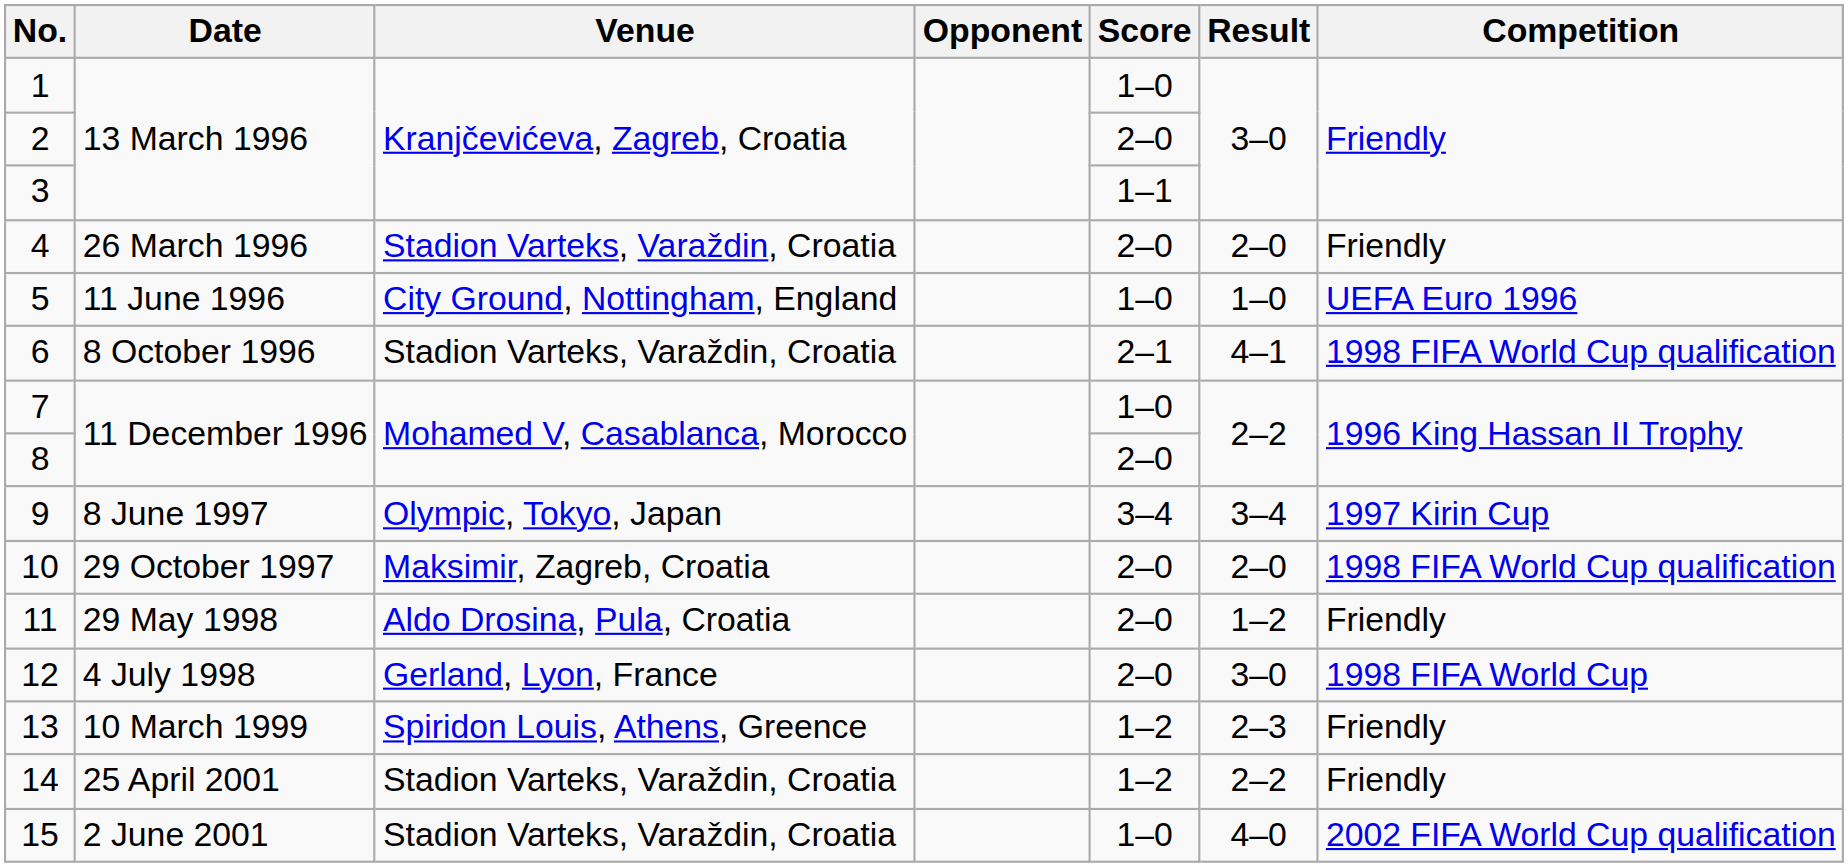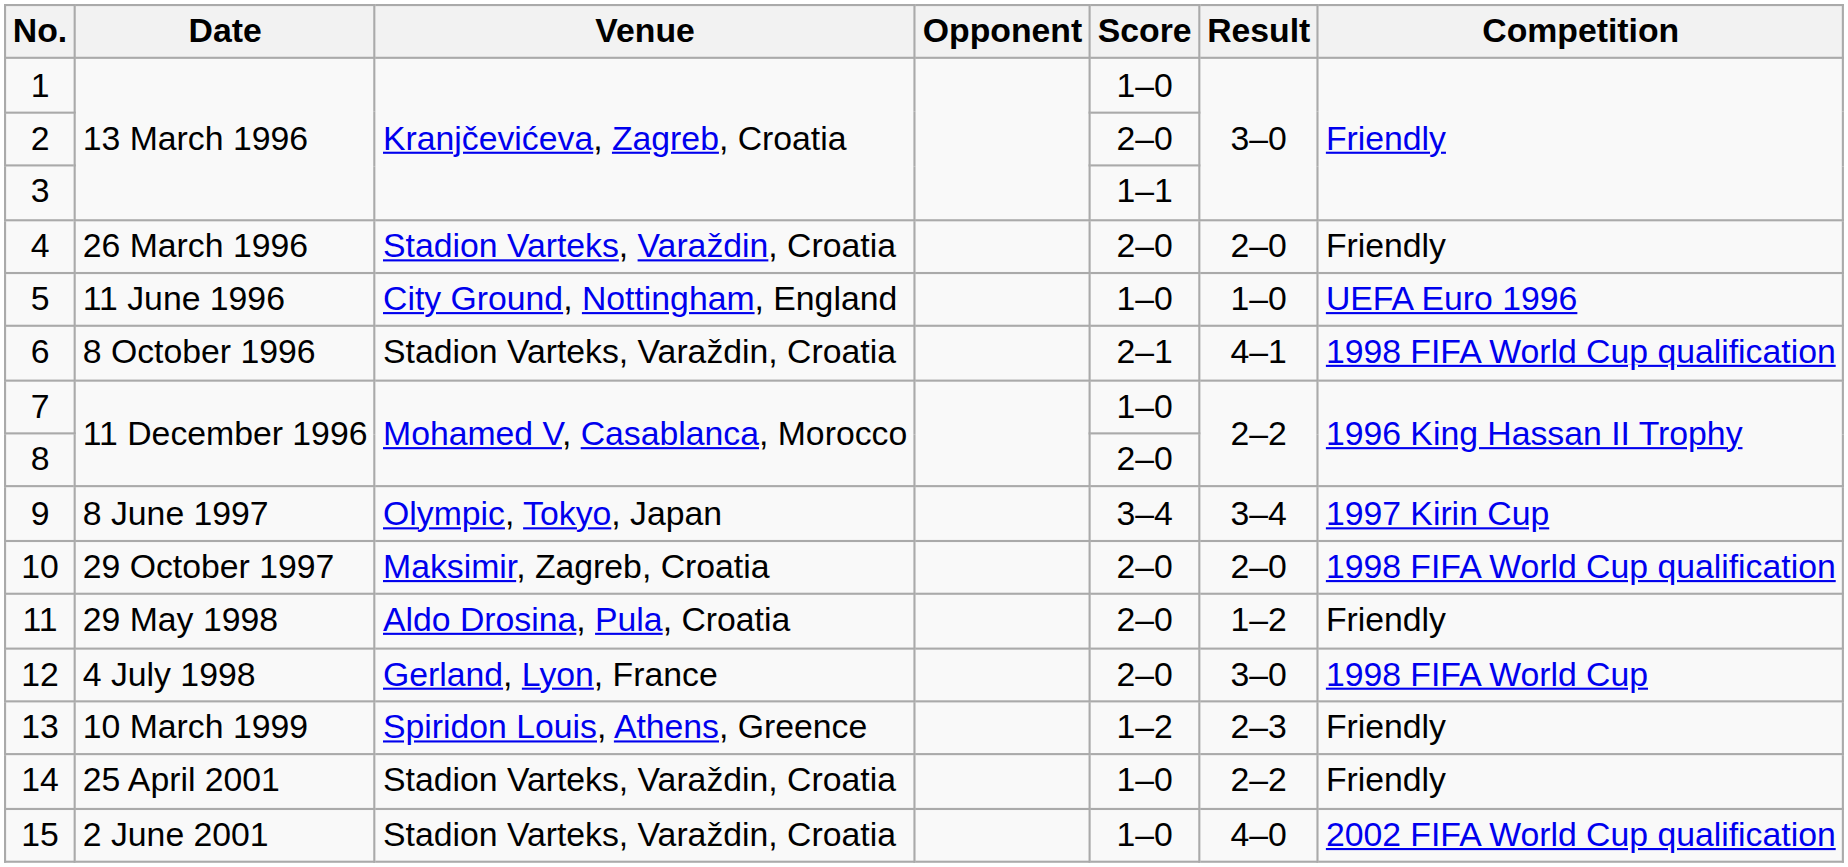14 | Score: 1–2 -> 1–0
